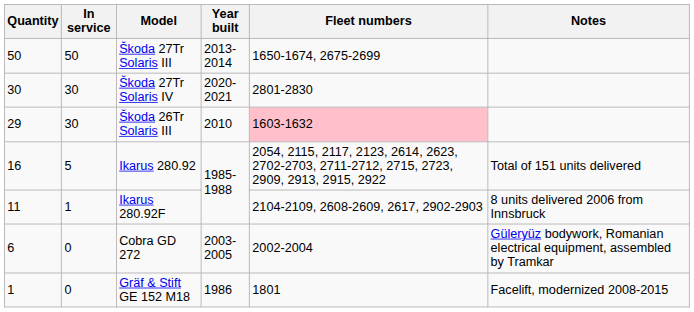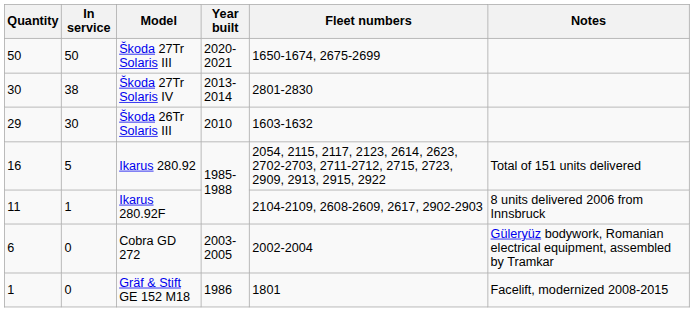Škoda 27Tr Solaris III | Year built: 2013-2014 -> 2020-2021
Škoda 27Tr Solaris IV | In service: 30 -> 38
Škoda 27Tr Solaris IV | Year built: 2020-2021 -> 2013-2014
Škoda 26Tr Solaris III | Fleet numbers: pink background -> no background
